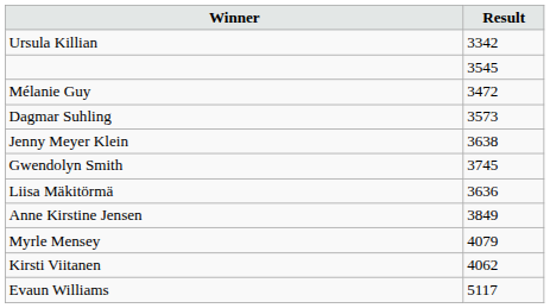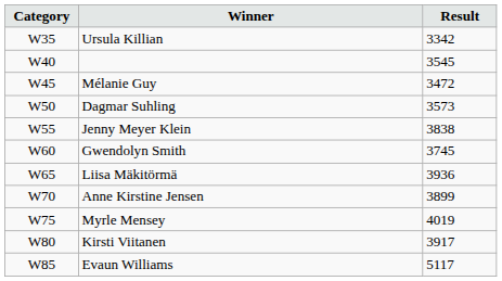+ column: Category | W35 | W40 | W45 | W50 | W55 | W60 | W65 | W70 | W75 | W80 | W85
Jenny Meyer Klein | Result: 3638 -> 3838
Liisa Mäkitörmä | Result: 3636 -> 3936
Anne Kirstine Jensen | Result: 3849 -> 3899
Myrle Mensey | Result: 4079 -> 4019
Kirsti Viitanen | Result: 4062 -> 3917
